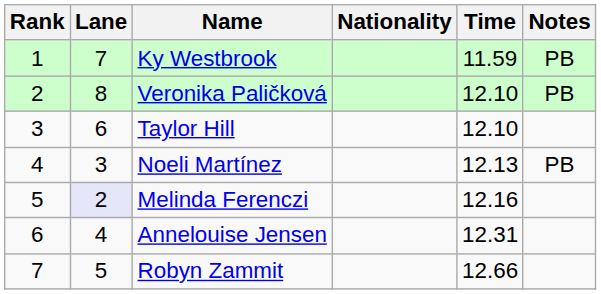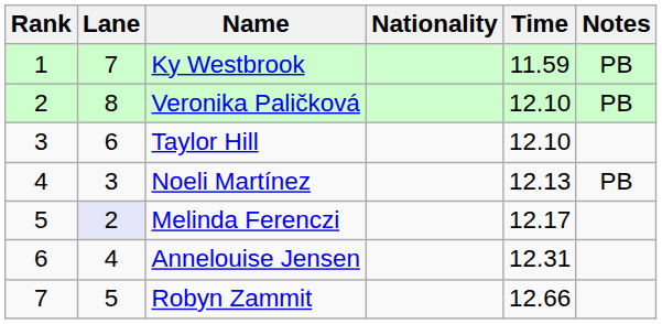Melinda Ferenczi | Time: 12.16 -> 12.17
